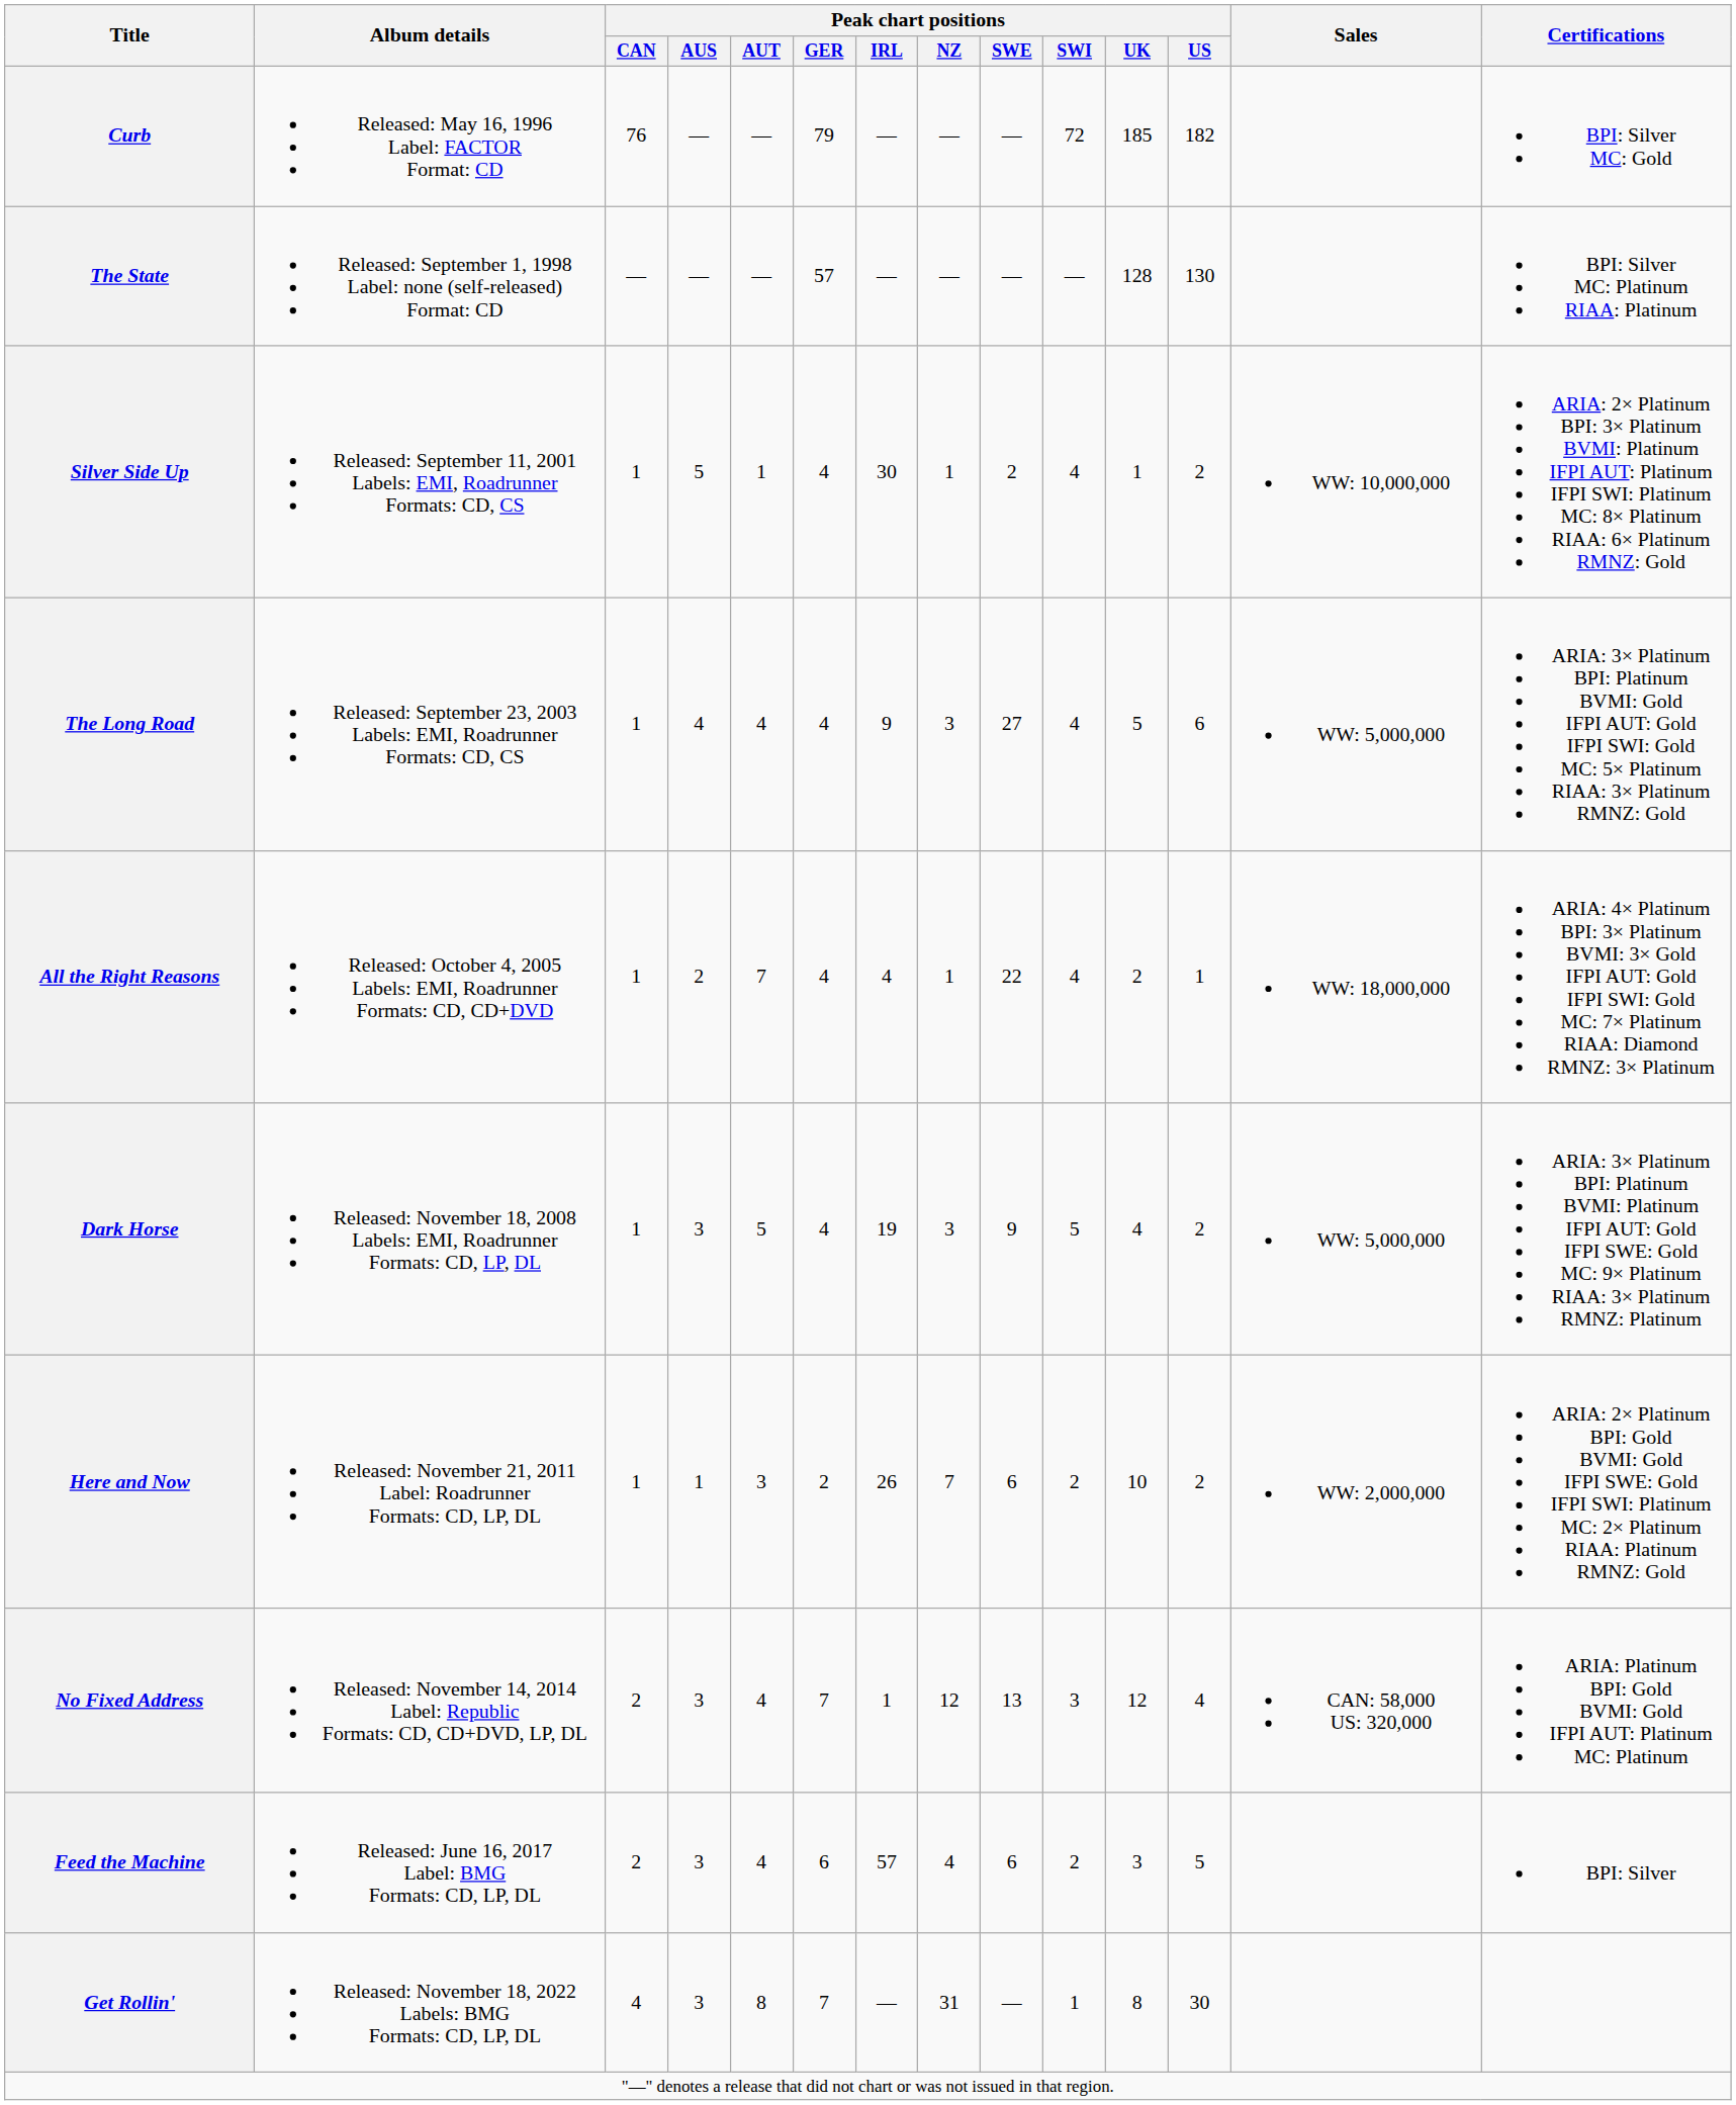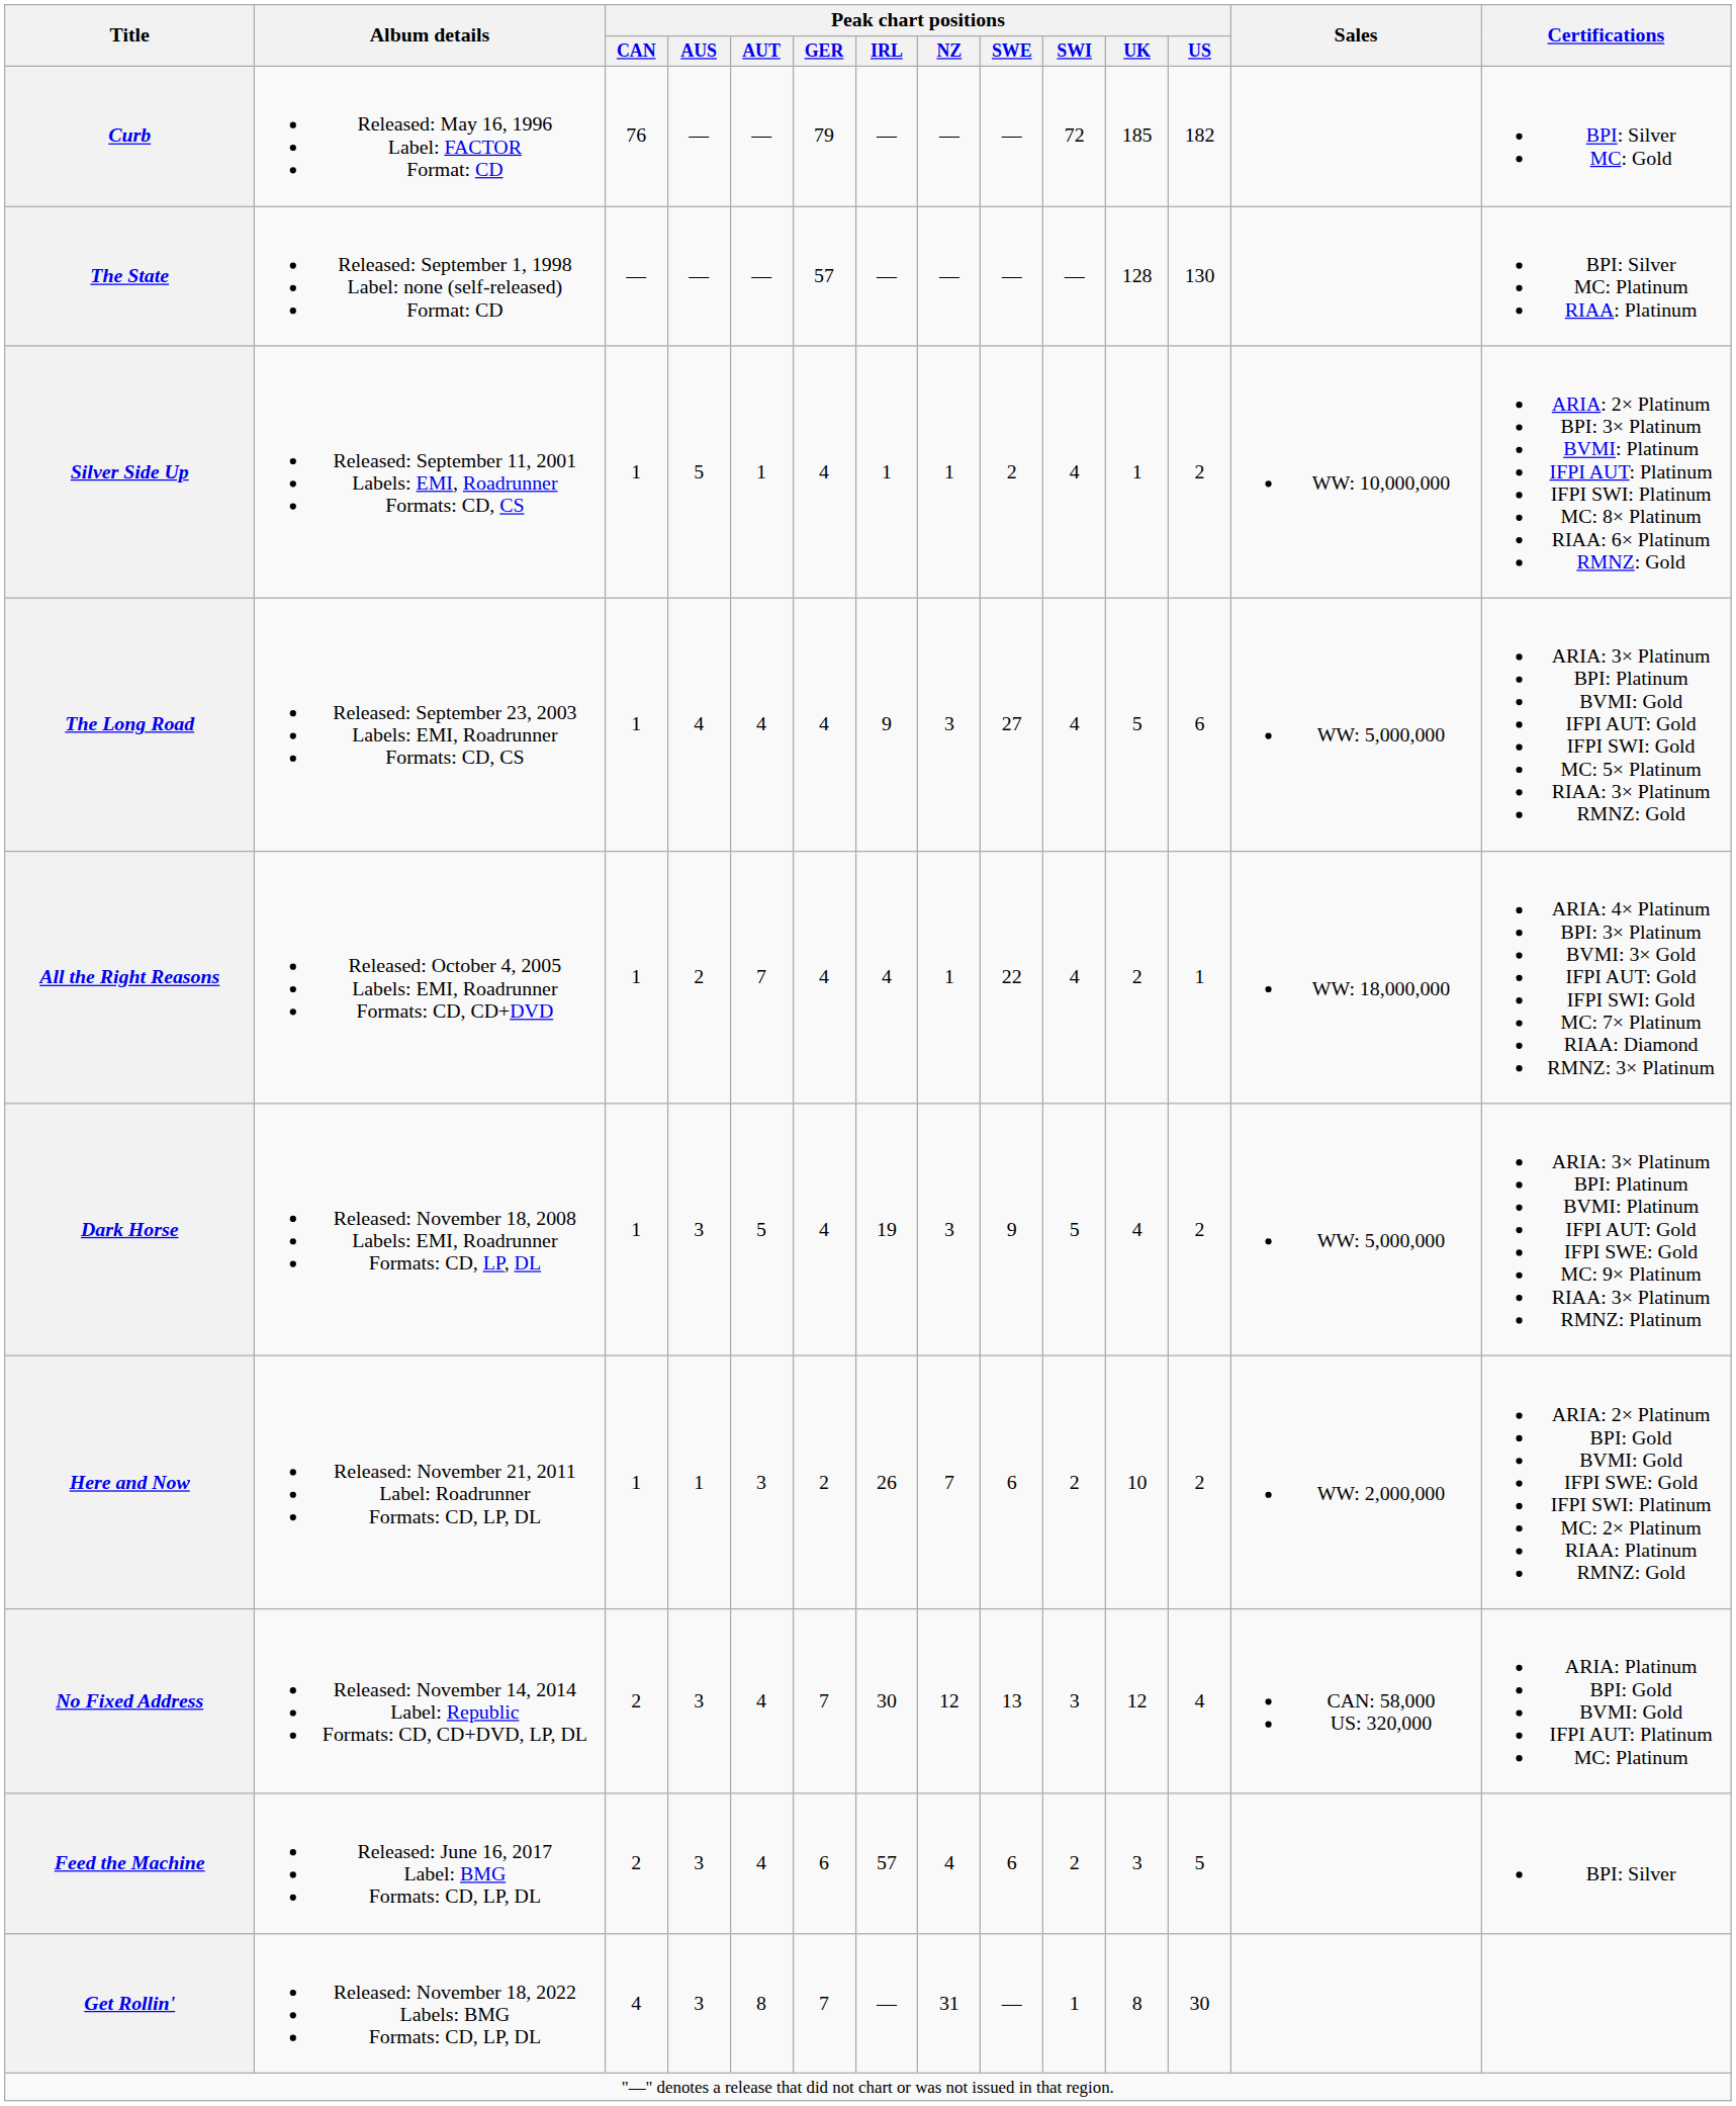Silver Side Up | Peak chart positions / IRL: 30 -> 1
No Fixed Address | Peak chart positions / IRL: 1 -> 30
